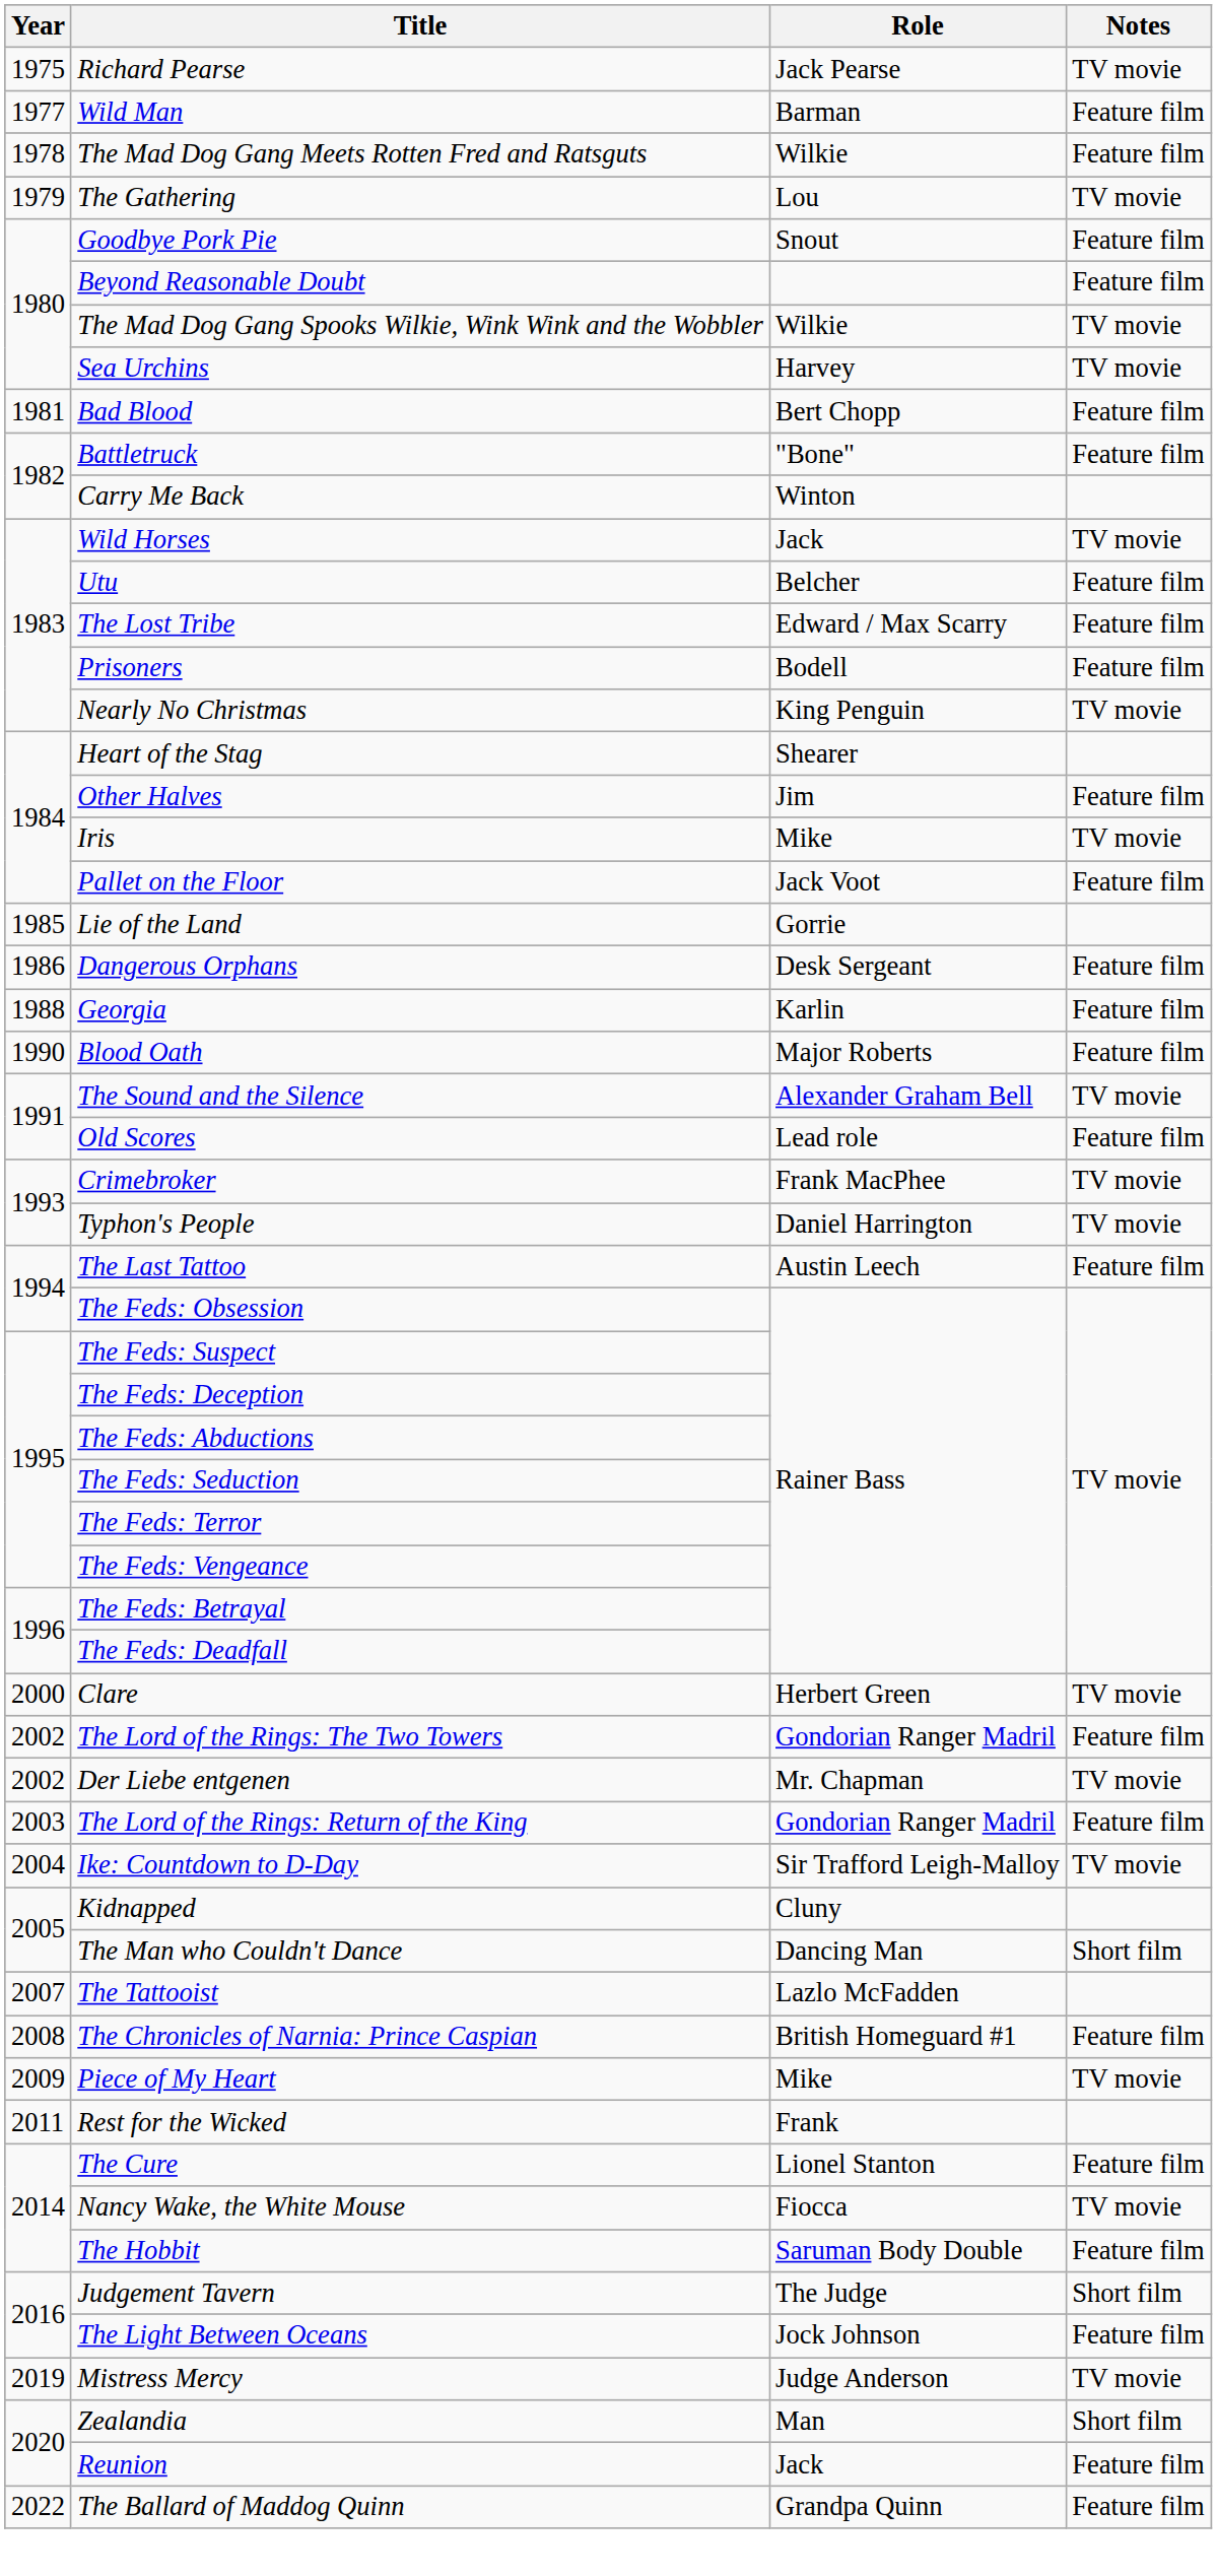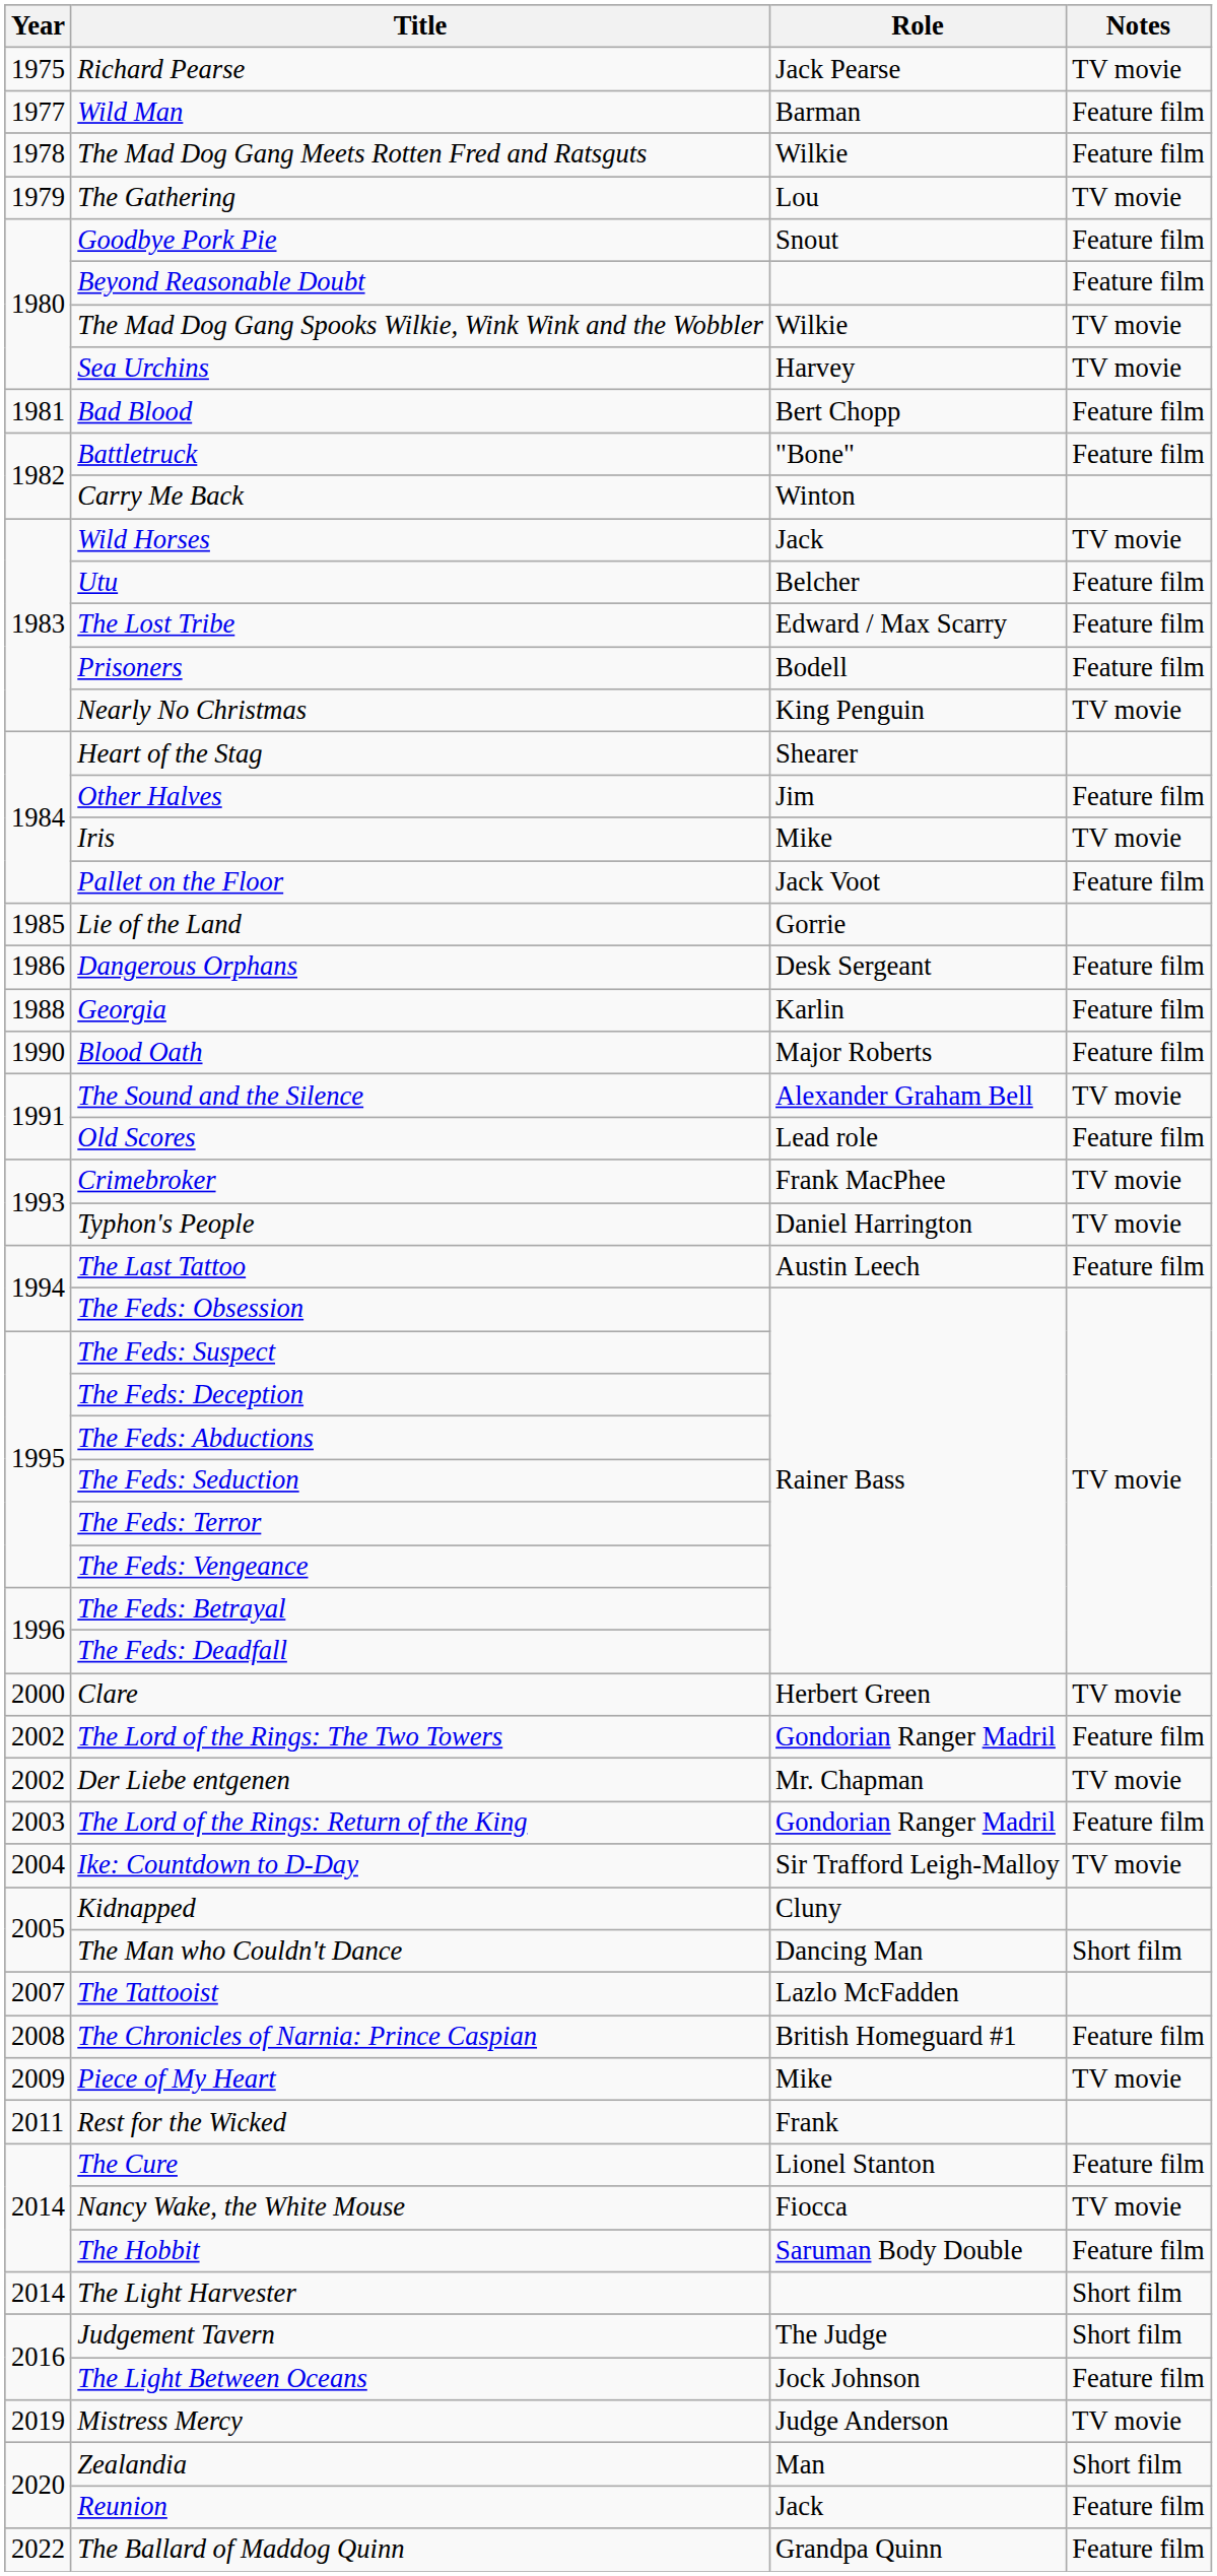+ row: 2014 | The Light Harvester | Short film
